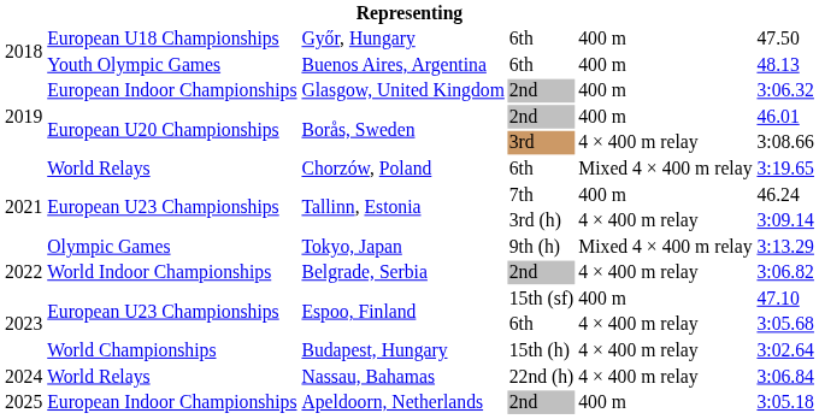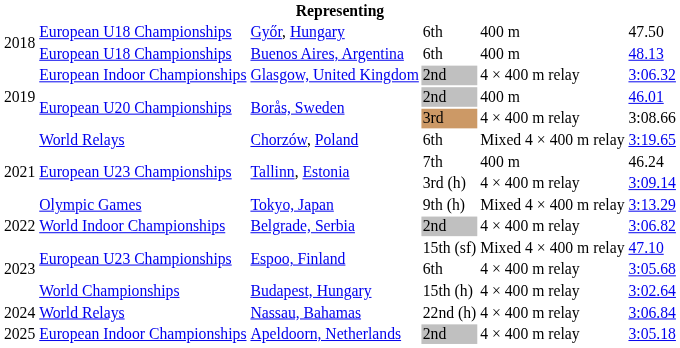Buenos Aires, Argentina | column 2: Youth Olympic Games -> European U18 Championships
Glasgow, United Kingdom | column 5: 400 m -> 4 × 400 m relay
Espoo, Finland / 15th (sf) | column 5: 400 m -> Mixed 4 × 400 m relay
Apeldoorn, Netherlands | column 5: 400 m -> 4 × 400 m relay
